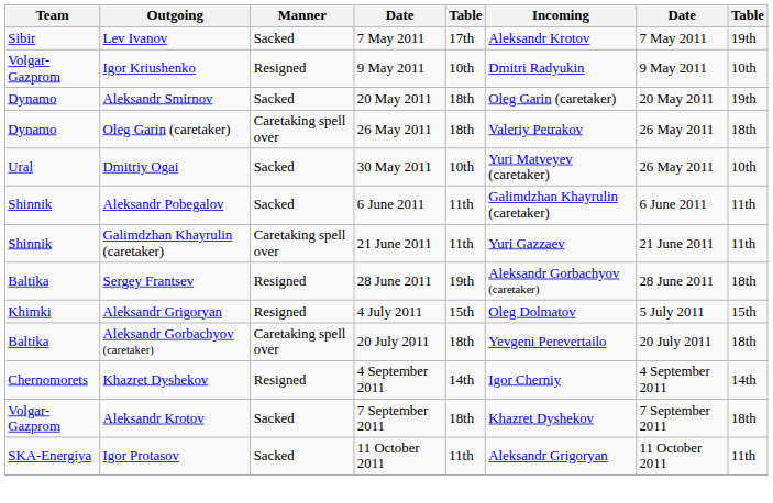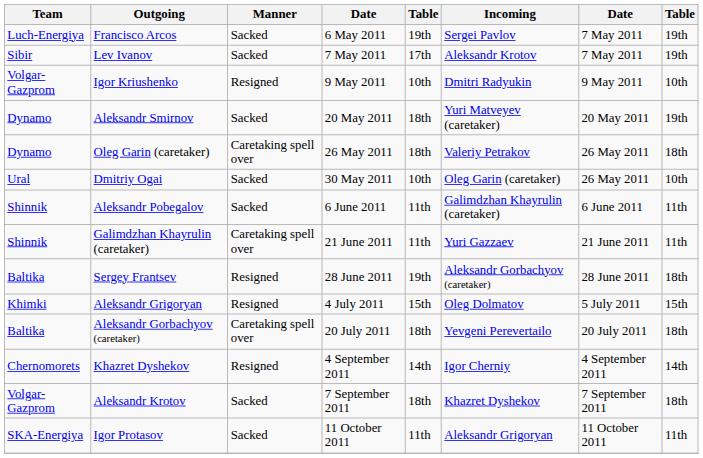+ row: Luch-Energiya | Francisco Arcos | Sacked | 6 May 2011 | 19th | Sergei Pavlov | 7 May 2011 | 19th
Aleksandr Smirnov | Incoming: Oleg Garin (caretaker) -> Yuri Matveyev (caretaker)
Dmitriy Ogai | Incoming: Yuri Matveyev (caretaker) -> Oleg Garin (caretaker)
